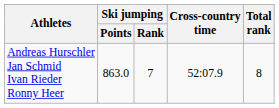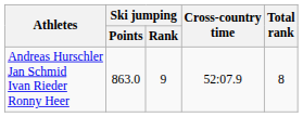Andreas Hurschler Jan Schmid Ivan Rieder Ronny Heer | Ski jumping / Rank: 7 -> 9
